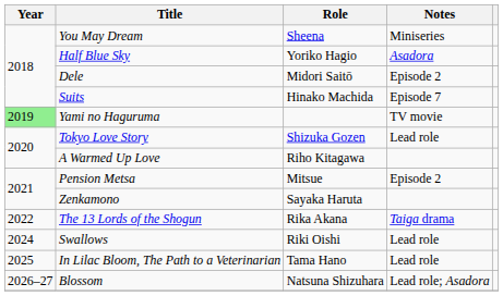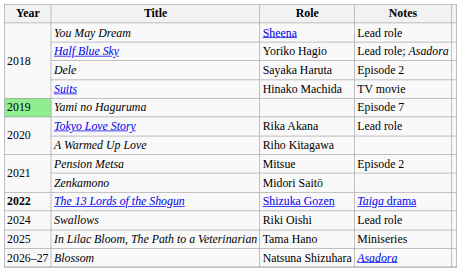You May Dream | Notes: Miniseries -> Lead role
Half Blue Sky | Notes: Asadora -> Lead role; Asadora
Dele | Role: Midori Saitō -> Sayaka Haruta
Suits | Notes: Episode 7 -> TV movie
Yami no Haguruma | Notes: TV movie -> Episode 7
Tokyo Love Story | Role: Shizuka Gozen -> Rika Akana
Zenkamono | Role: Sayaka Haruta -> Midori Saitō
The 13 Lords of the Shogun | Year: normal -> bold
The 13 Lords of the Shogun | Role: Rika Akana -> Shizuka Gozen
In Lilac Bloom, The Path to a Veterinarian | Notes: Lead role -> Miniseries
Blossom | Notes: Lead role; Asadora -> Asadora
